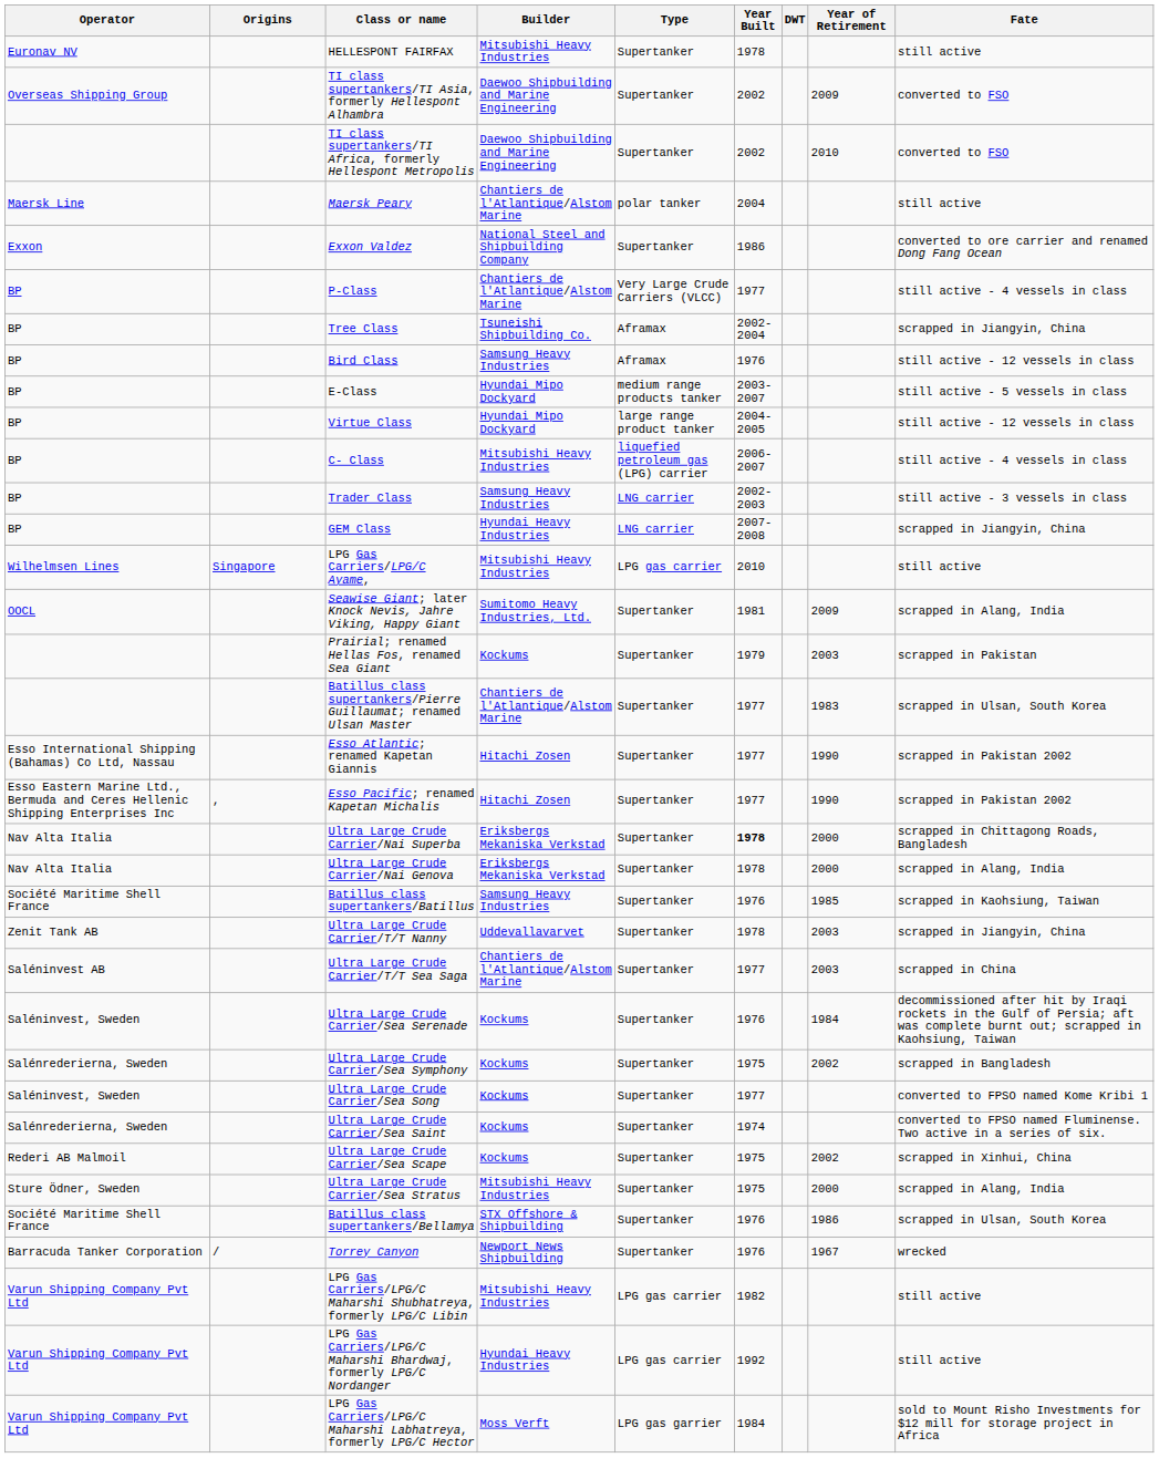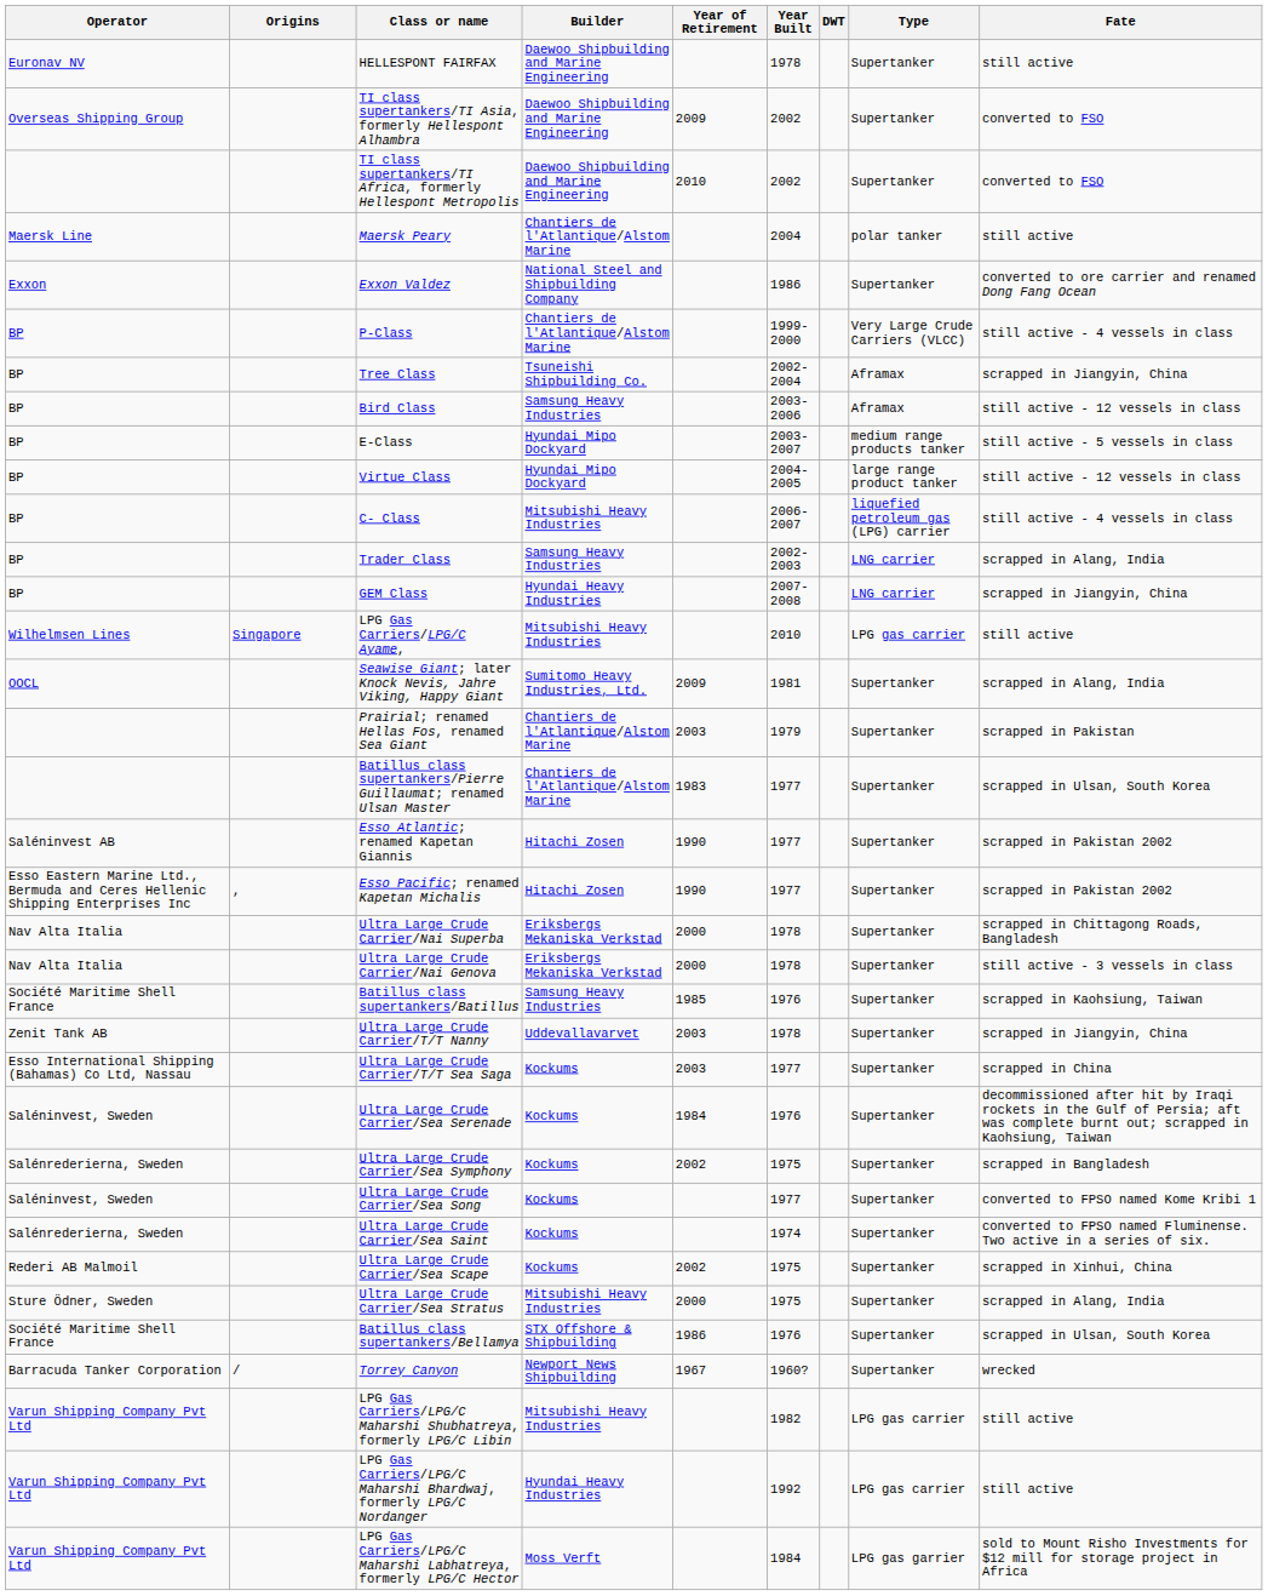columns swapped: Type <-> Year of Retirement
HELLESPONT FAIRFAX | Builder: Mitsubishi Heavy Industries -> Daewoo Shipbuilding and Marine Engineering
P-Class | Year Built: 1977 -> 1999-2000
Bird Class | Year Built: 1976 -> 2003-2006
Trader Class | Fate: still active - 3 vessels in class -> scrapped in Alang, India
Prairial; renamed Hellas Fos, renamed Sea Giant | Builder: Kockums -> Chantiers de l'Atlantique/Alstom Marine
Esso Atlantic; renamed Kapetan Giannis | Operator: Esso International Shipping (Bahamas) Co Ltd, Nassau -> Saléninvest AB
Ultra Large Crude Carrier/Nai Superba | Year Built: bold -> normal
Ultra Large Crude Carrier/Nai Genova | Fate: scrapped in Alang, India -> still active - 3 vessels in class
Ultra Large Crude Carrier/T/T Sea Saga | Operator: Saléninvest AB -> Esso International Shipping (Bahamas) Co Ltd, Nassau
Ultra Large Crude Carrier/T/T Sea Saga | Builder: Chantiers de l'Atlantique/Alstom Marine -> Kockums
Torrey Canyon | Year Built: 1976 -> 1960?
